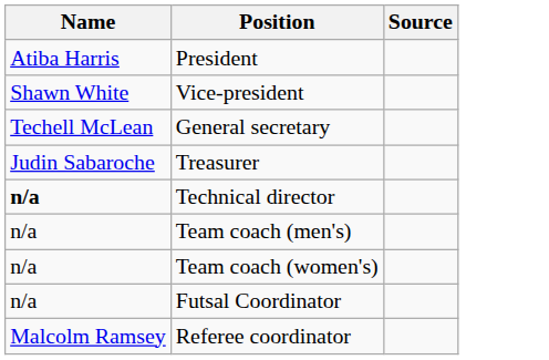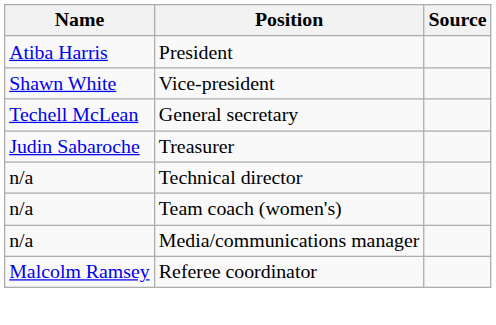Technical director | Name: bold -> normal
- row: n/a | Team coach (men's)
+ row: n/a | Media/communications manager
- row: n/a | Futsal Coordinator
